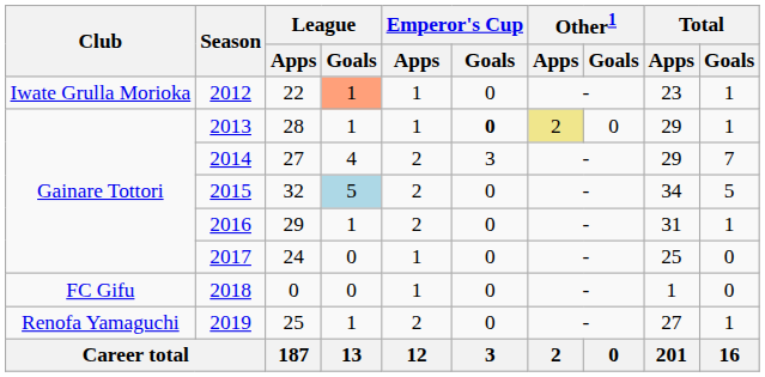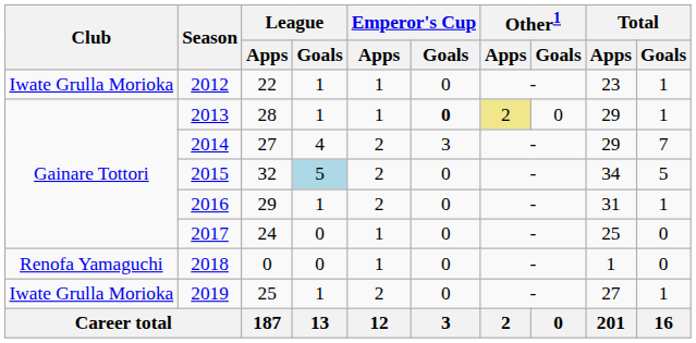2012 | League / Goals: lightsalmon background -> no background
2018 | Club: FC Gifu -> Renofa Yamaguchi
2019 | Club: Renofa Yamaguchi -> Iwate Grulla Morioka
